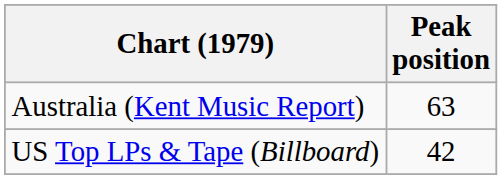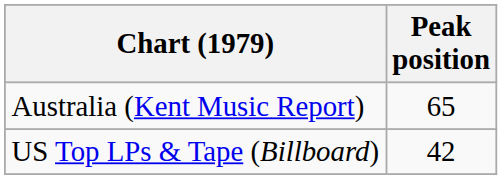Australia (Kent Music Report) | Peak position: 63 -> 65
